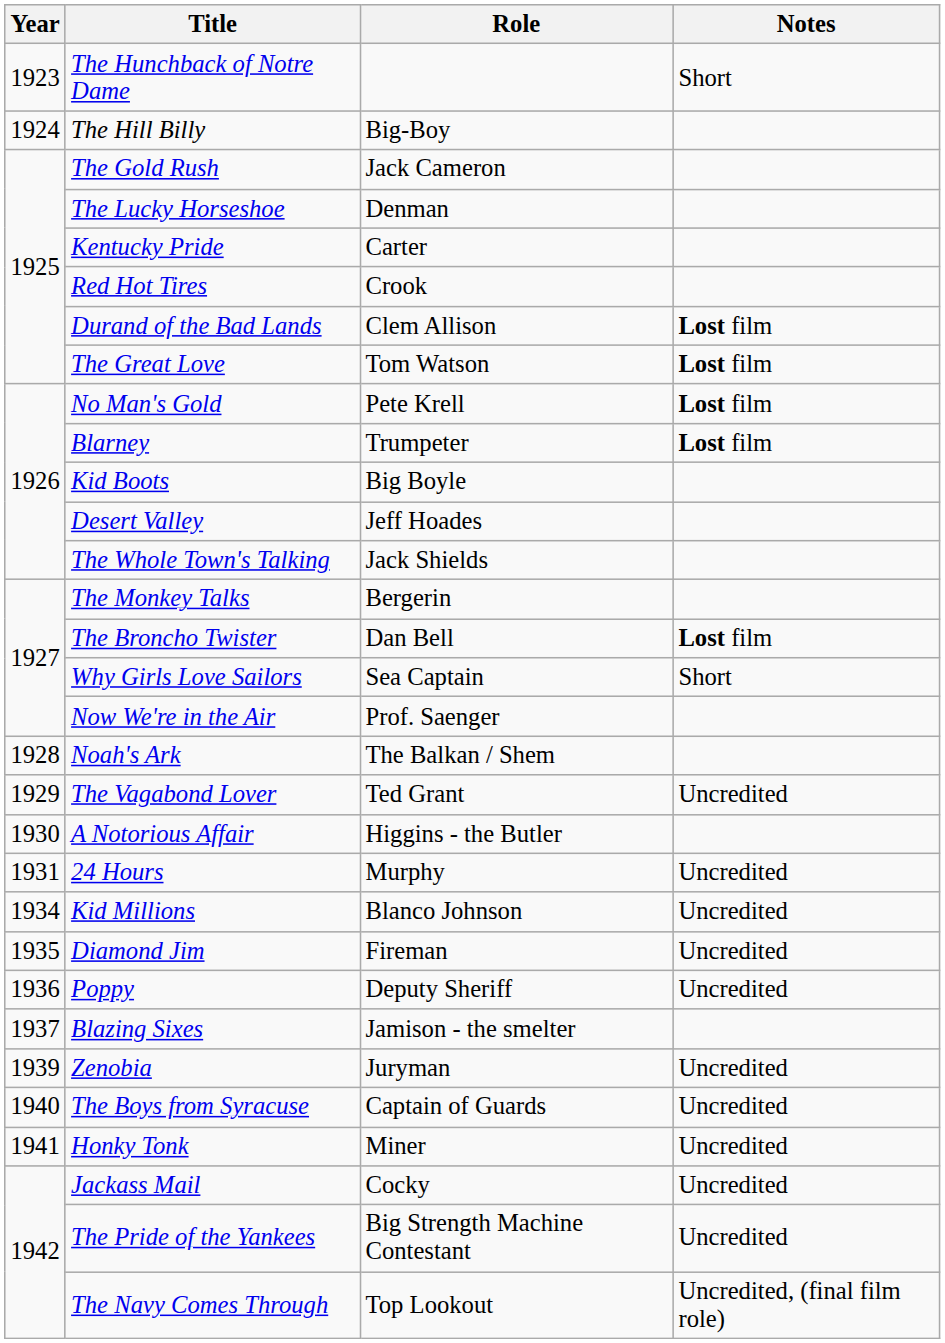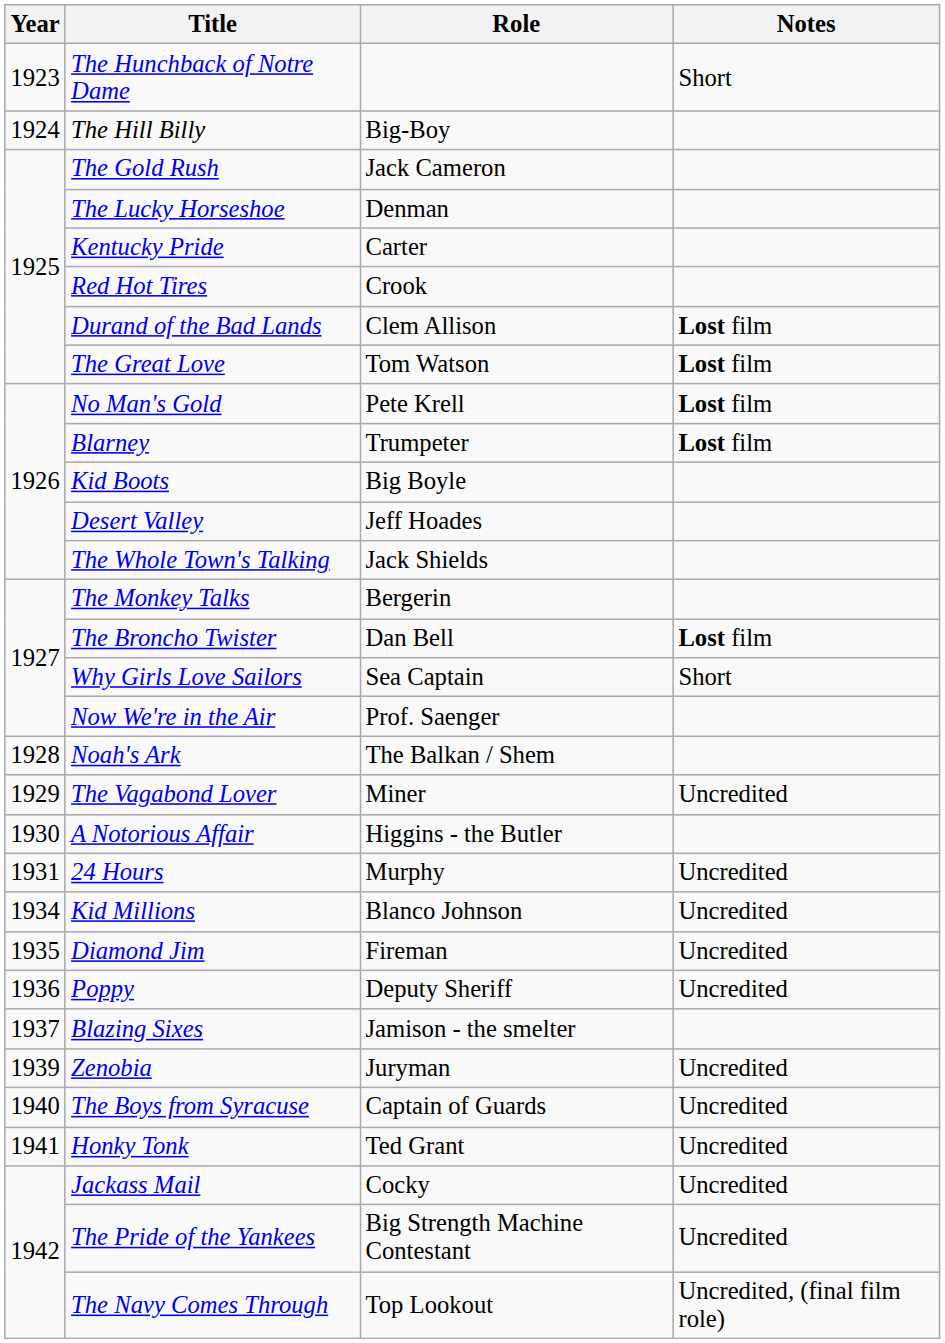The Vagabond Lover | Role: Ted Grant -> Miner
Honky Tonk | Role: Miner -> Ted Grant
